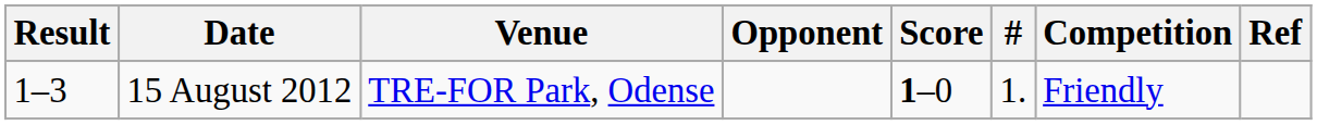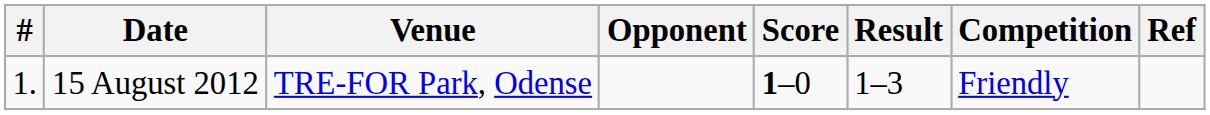columns swapped: # <-> Result
